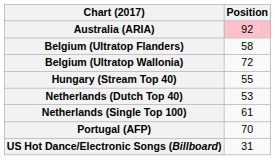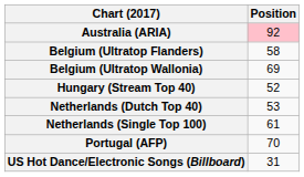Belgium (Ultratop Wallonia) | Position: 72 -> 69
Hungary (Stream Top 40) | Position: 55 -> 52
